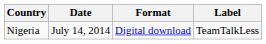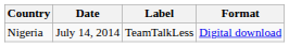columns swapped: Format <-> Label
